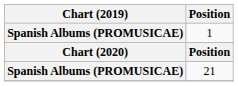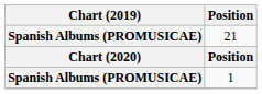rows swapped: 1 <-> 21
